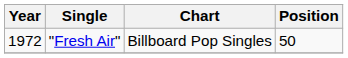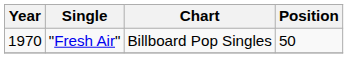"Fresh Air" | Year: 1972 -> 1970
